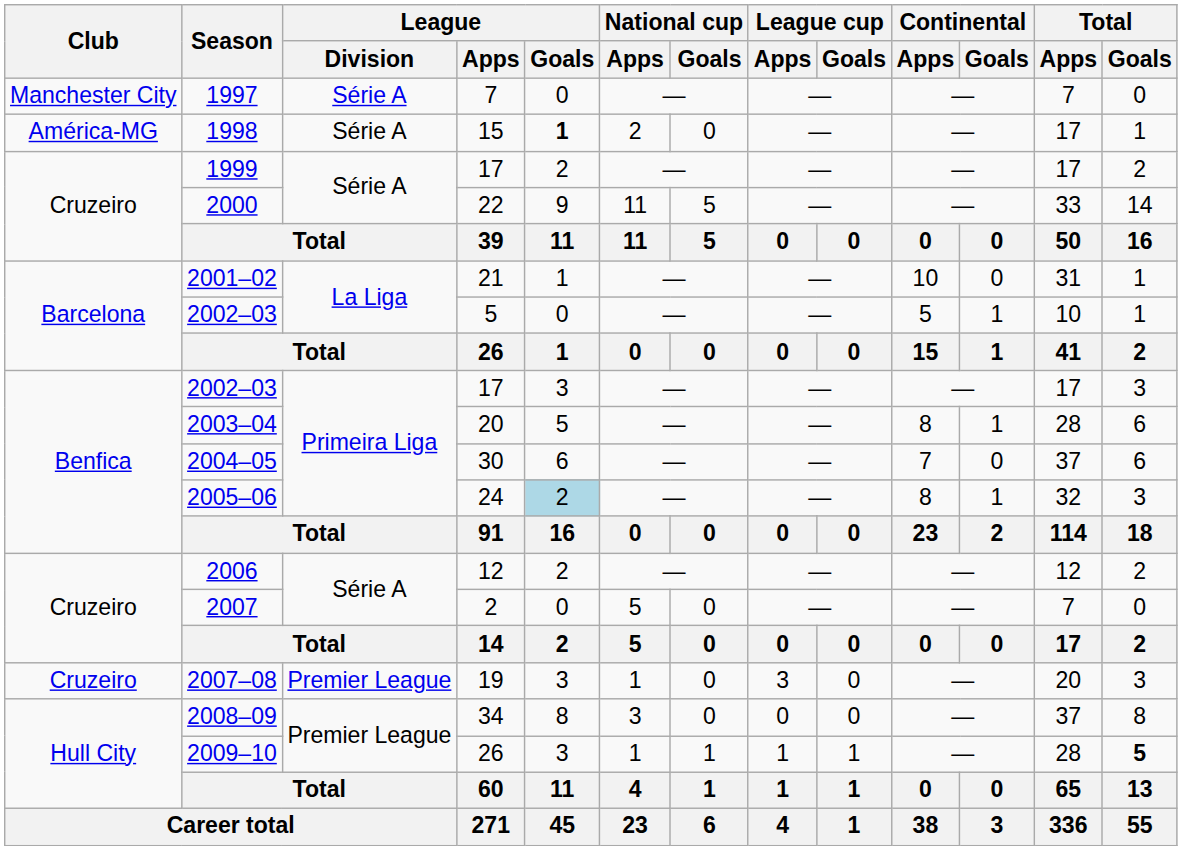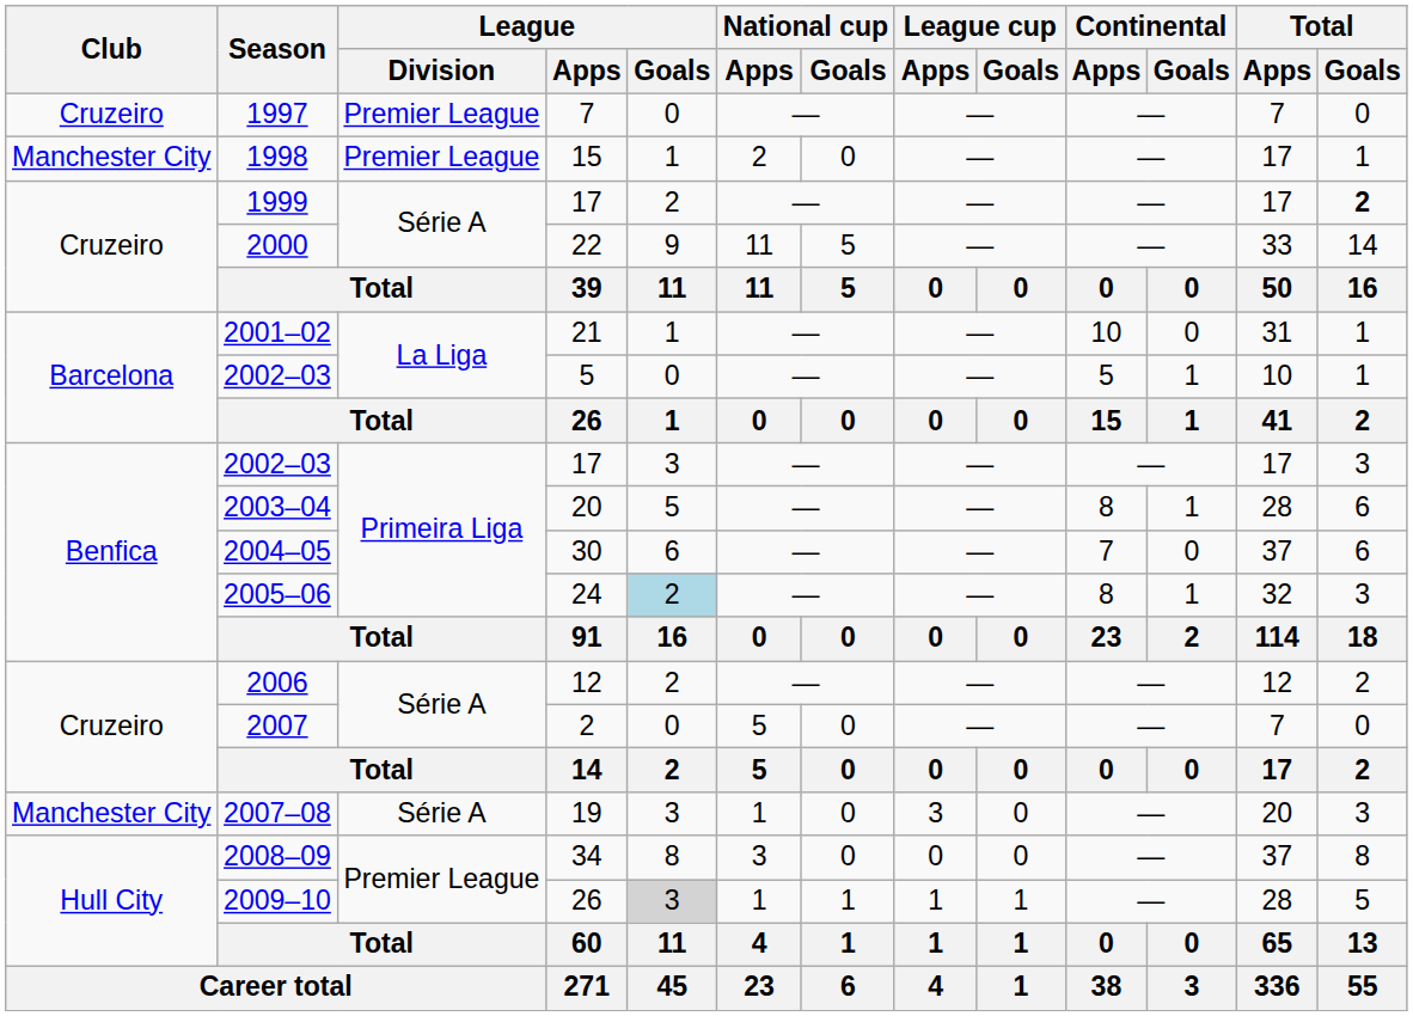1997 | Club: Manchester City -> Cruzeiro
1997 | League / Division: Série A -> Premier League
1998 | Club: América-MG -> Manchester City
1998 | League / Division: Série A -> Premier League
1998 | League / Goals: bold -> normal
1999 | Total / Goals: normal -> bold
2007–08 | Club: Cruzeiro -> Manchester City
2007–08 | League / Division: Premier League -> Série A
2009–10 | League / Goals: no background -> lightgrey background
2009–10 | Total / Goals: bold -> normal
